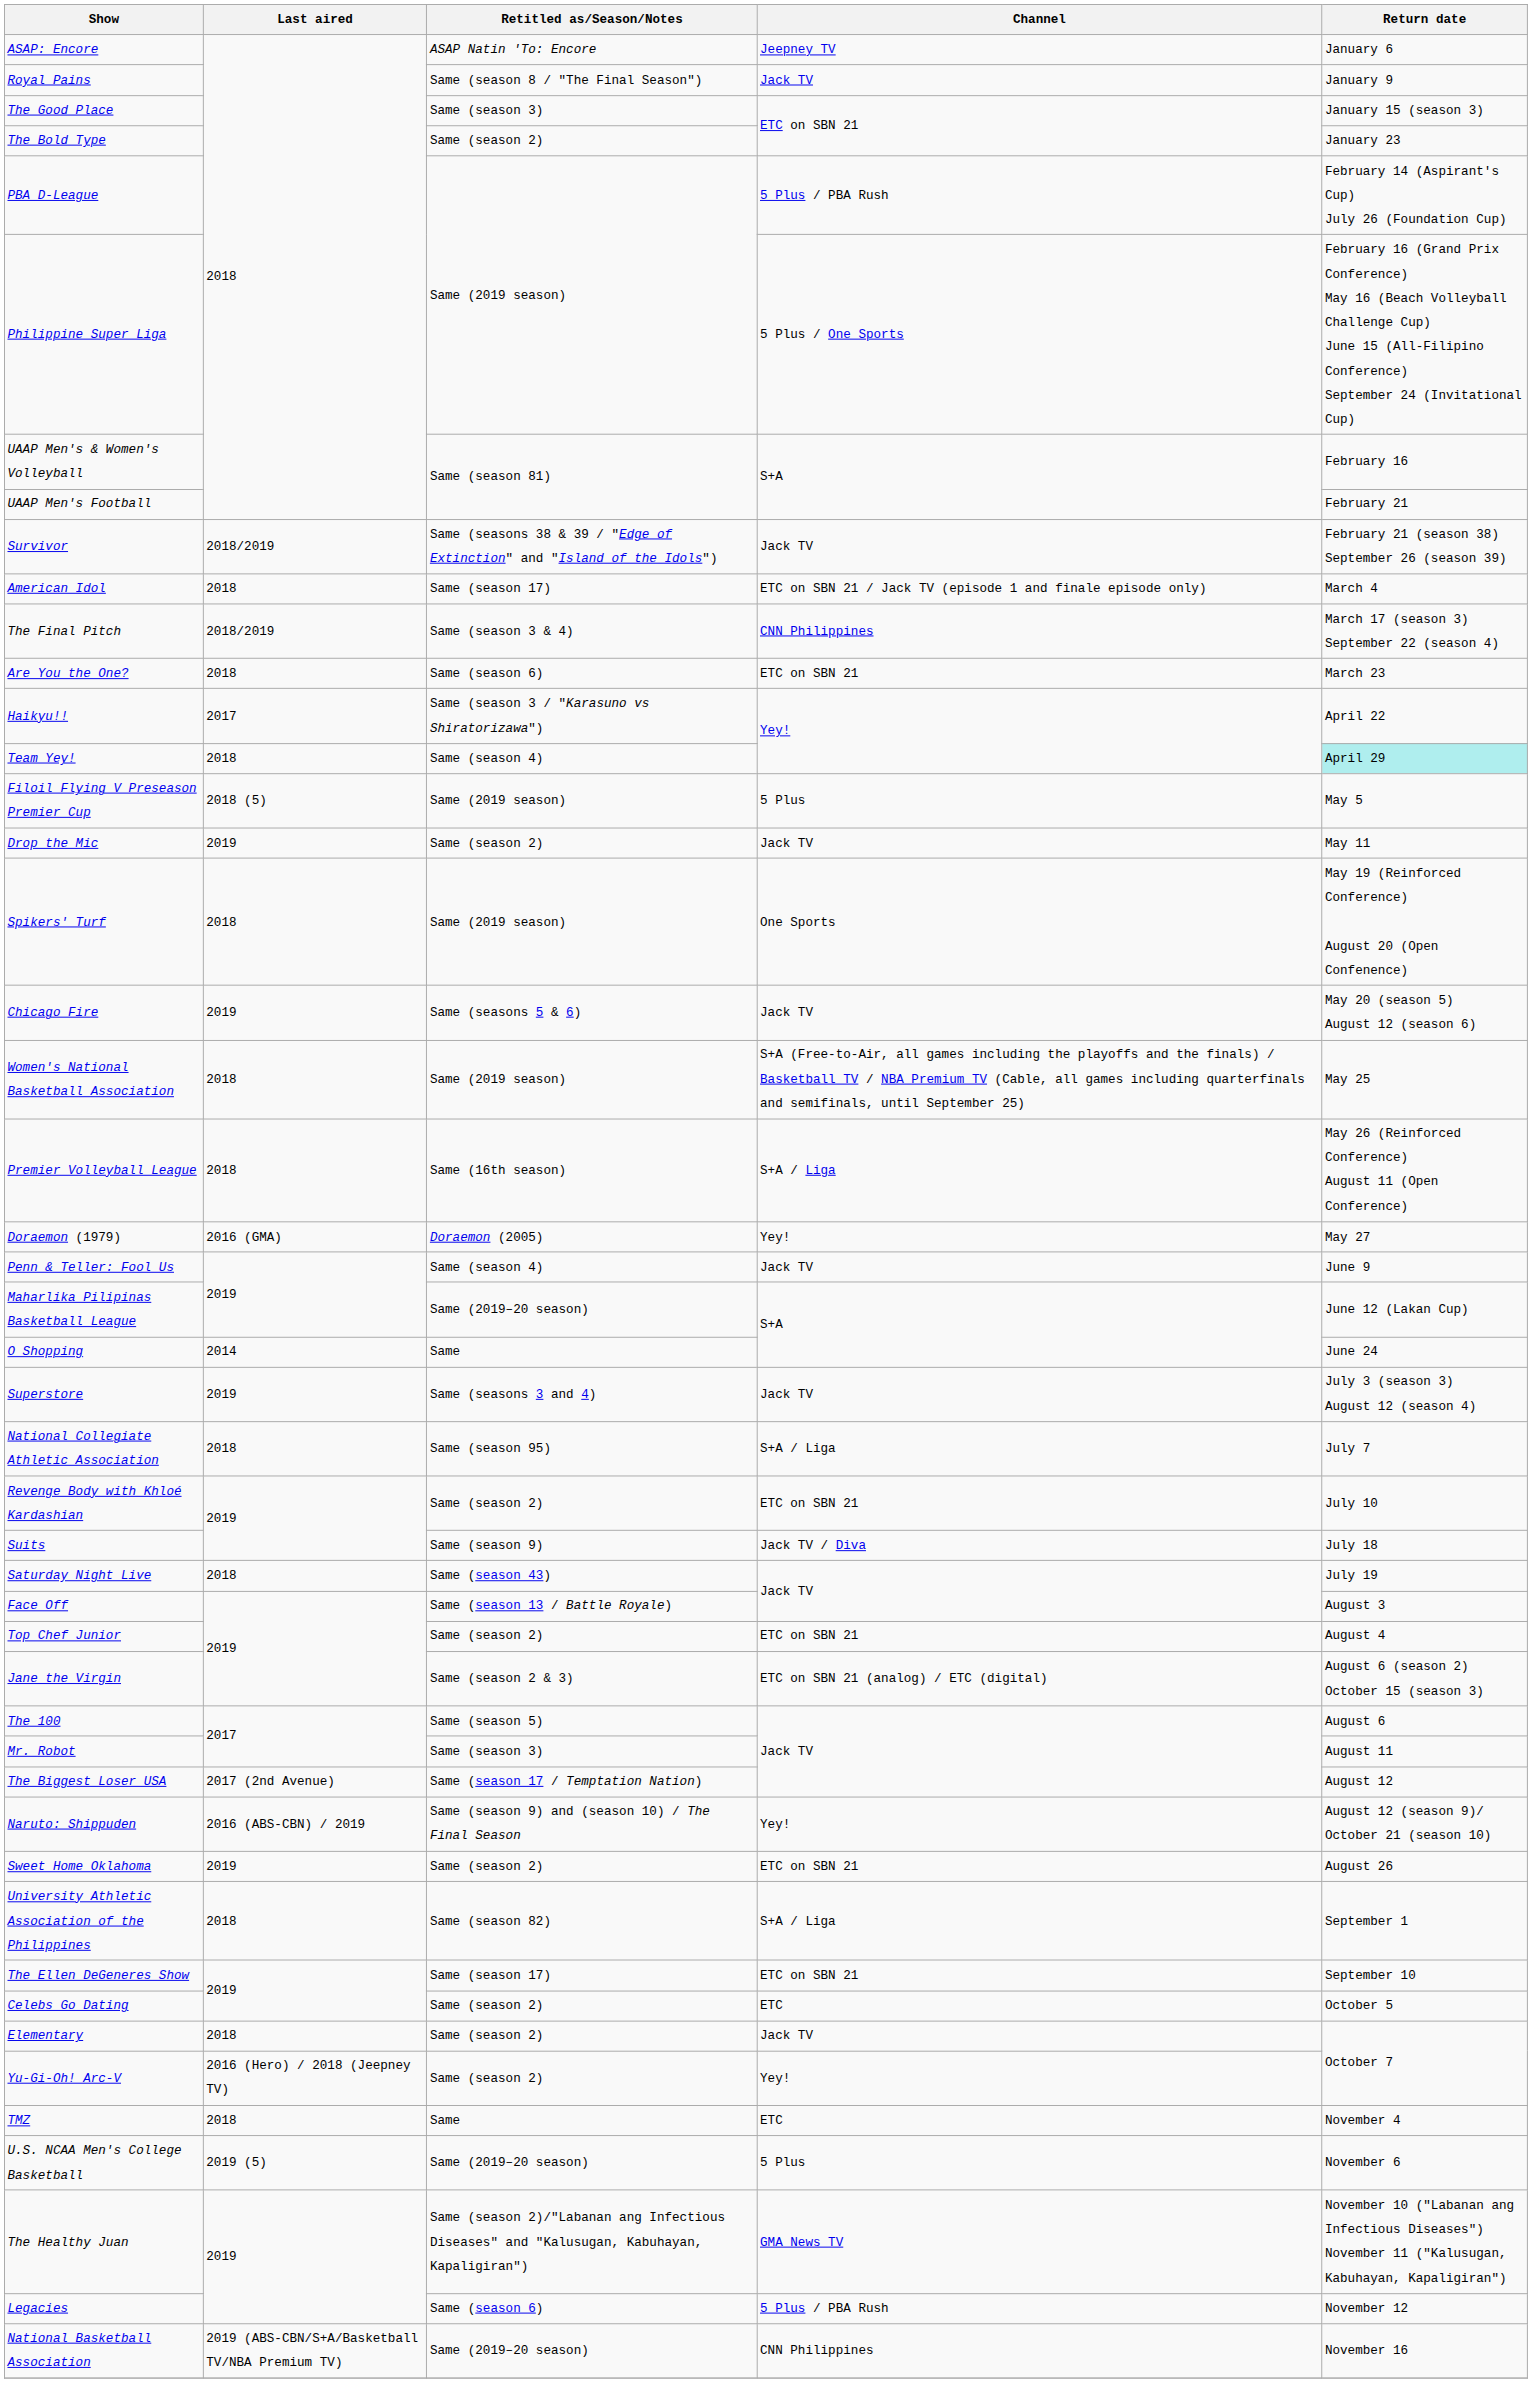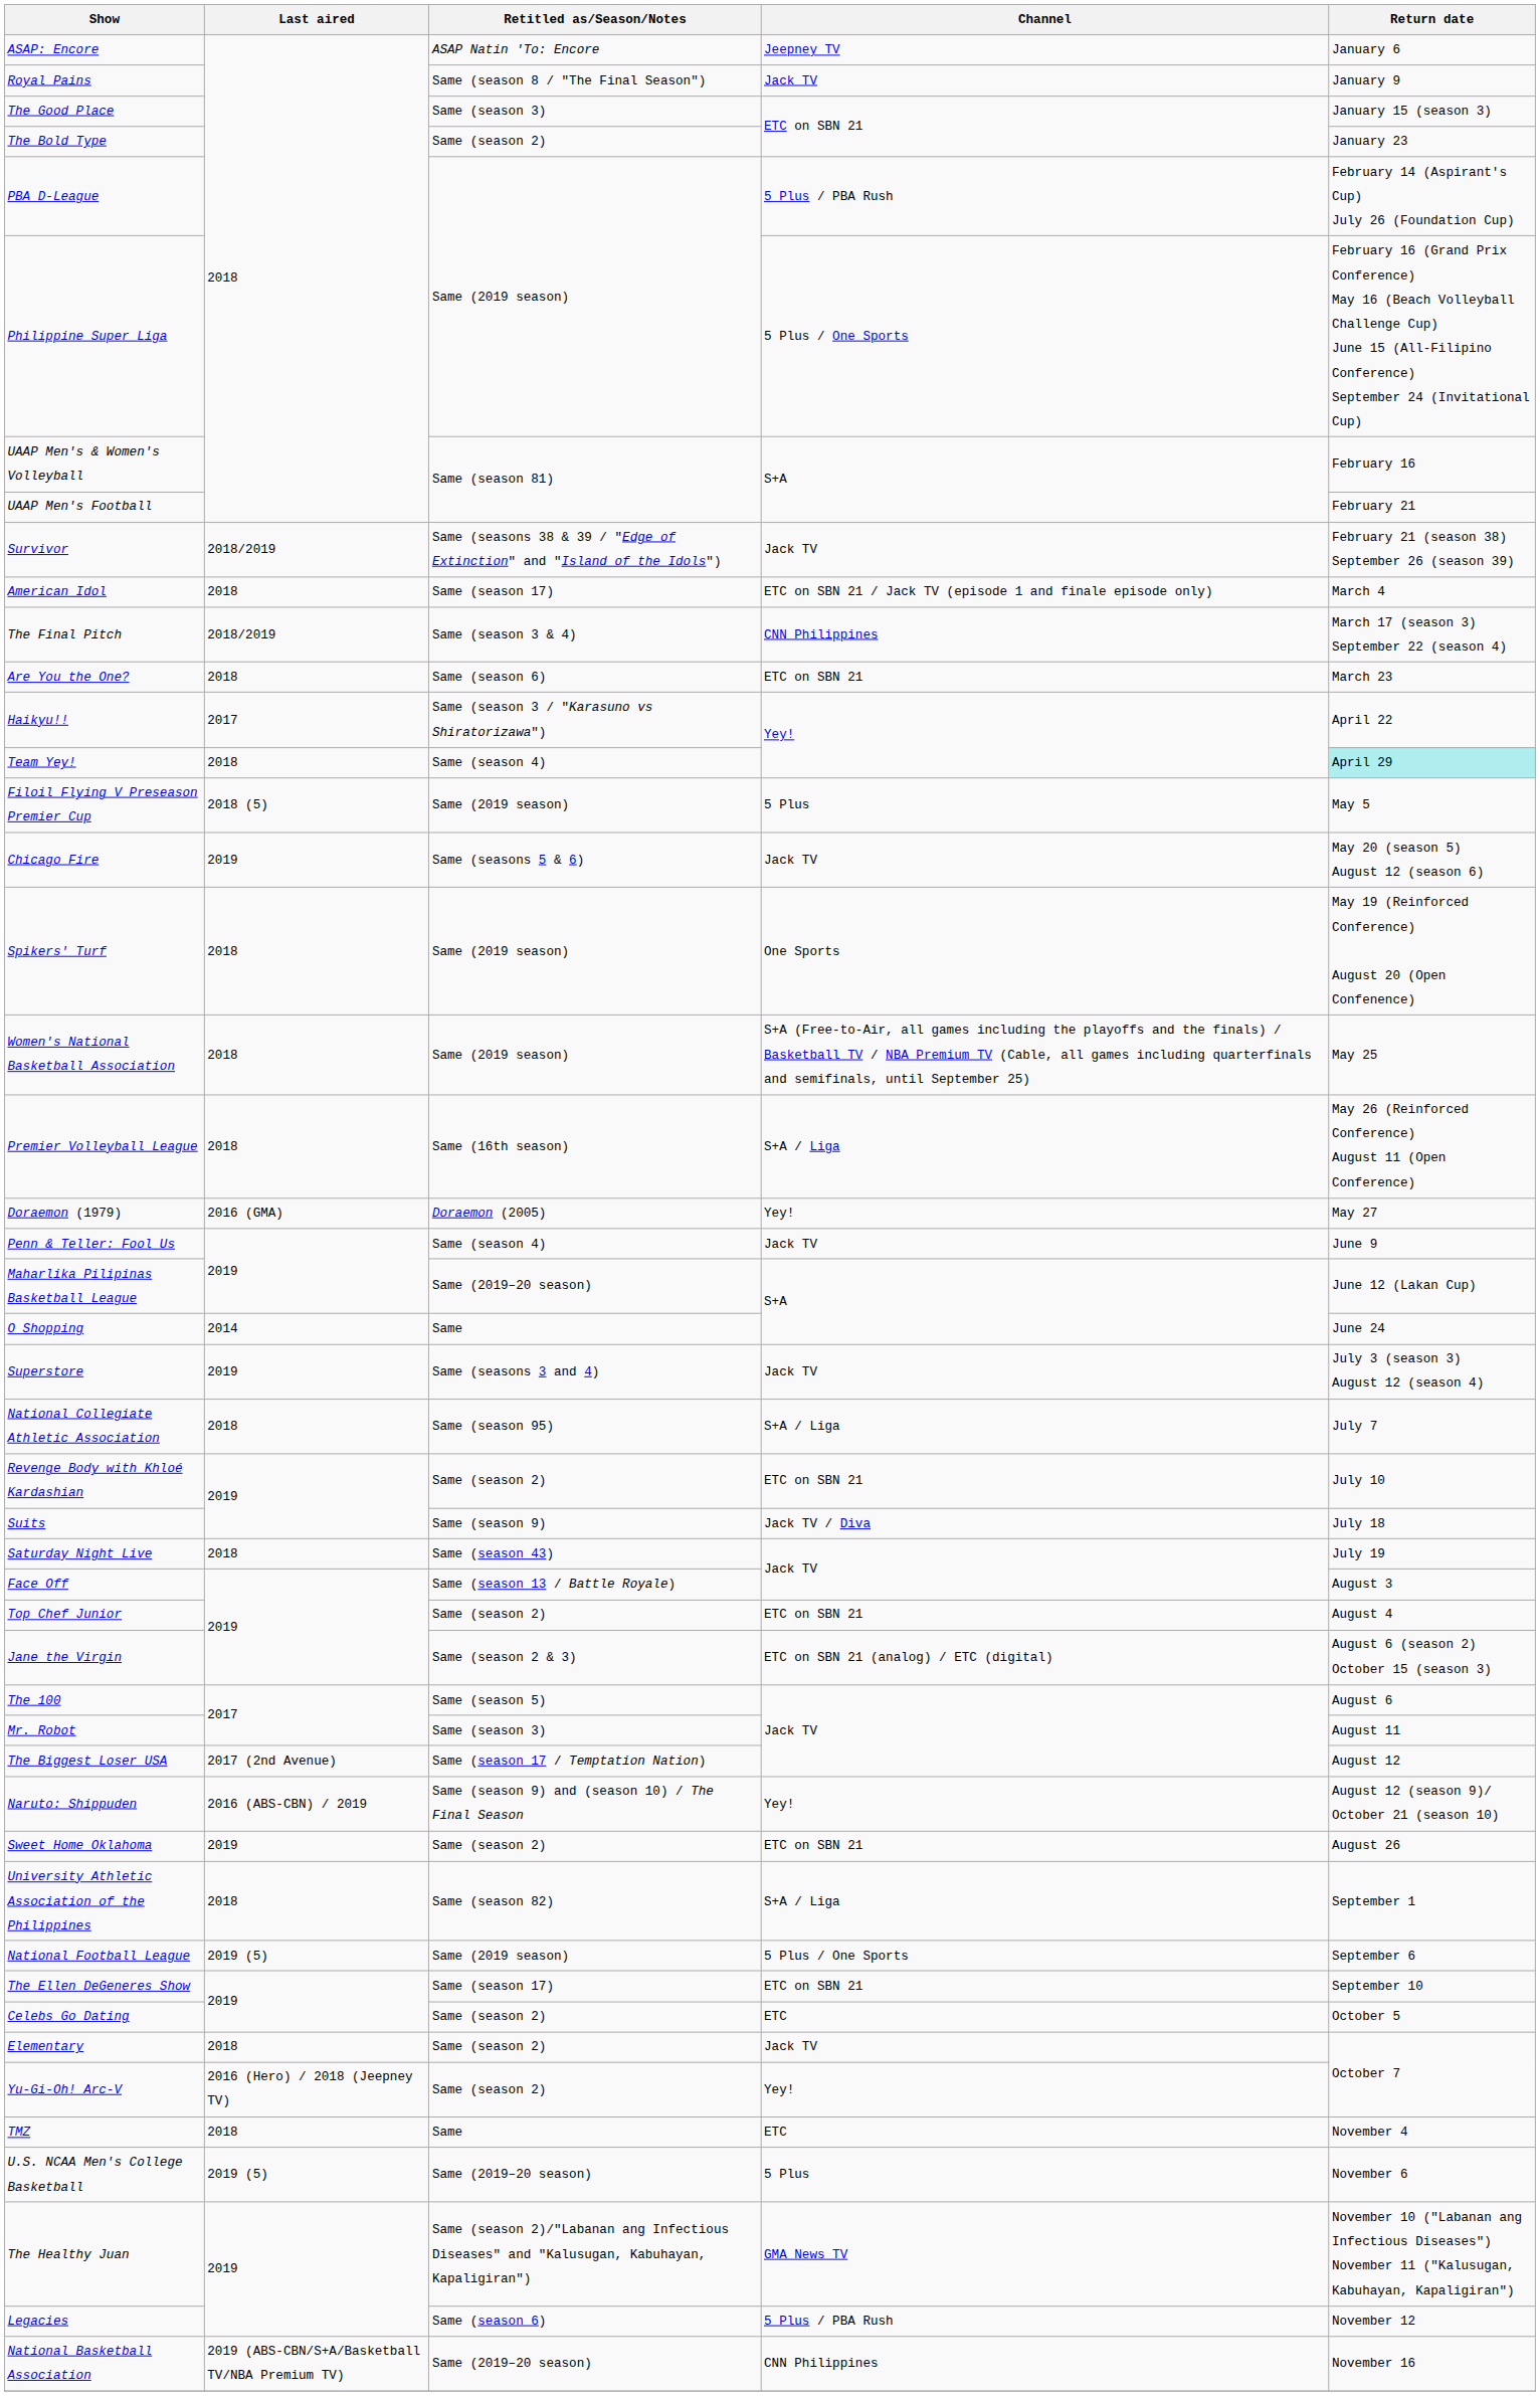- row: Drop the Mic | 2019 | Same (season 2) | Jack TV | May 11
rows swapped: Spikers' Turf <-> Chicago Fire
+ row: National Football League | 2019 (5) | Same (2019 season) | 5 Plus / One Sports | September 6
